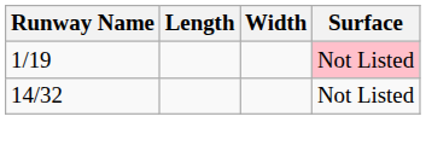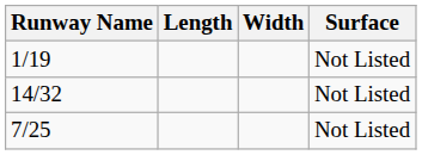1/19 | Surface: pink background -> no background
+ row: 7/25 | Not Listed
